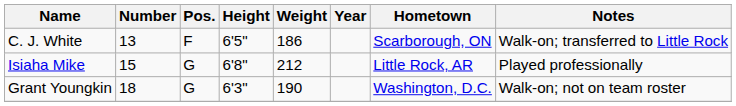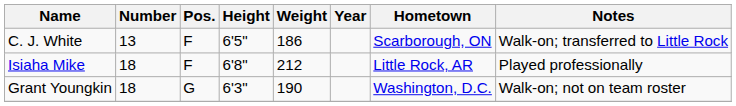Isiaha Mike | Number: 15 -> 18
Isiaha Mike | Pos.: G -> F
